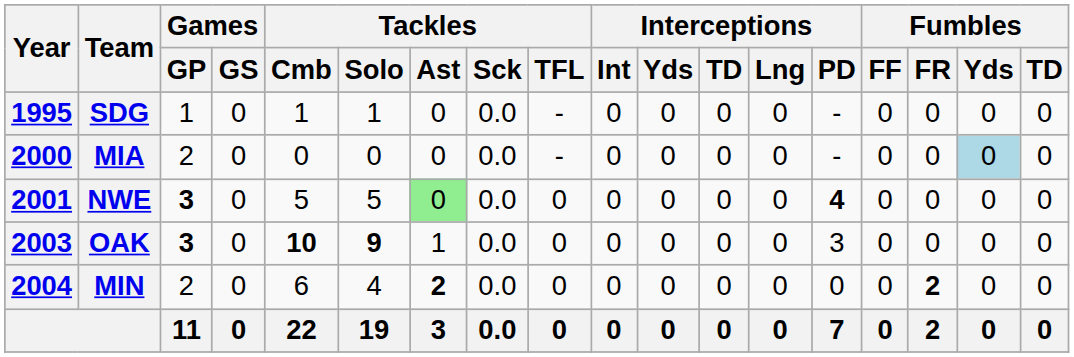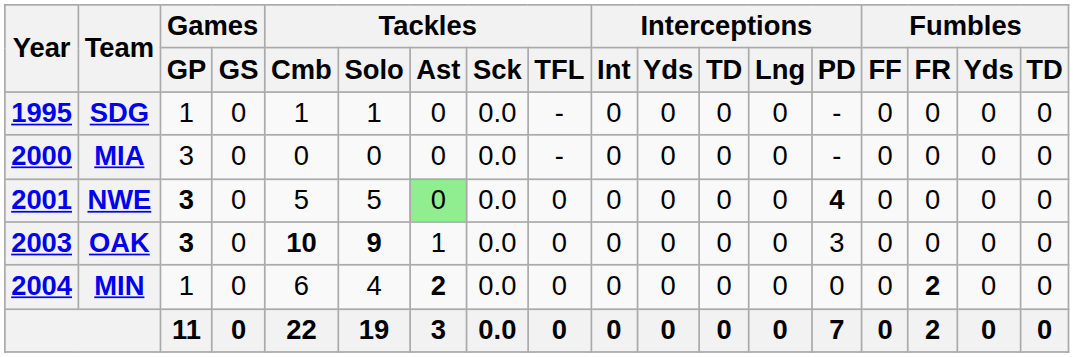MIA | Games / GP: 2 -> 3
MIA | Fumbles / Yds: lightblue background -> no background
MIN | Games / GP: 2 -> 1
